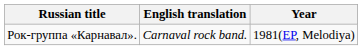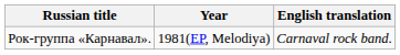columns swapped: English translation <-> Year
